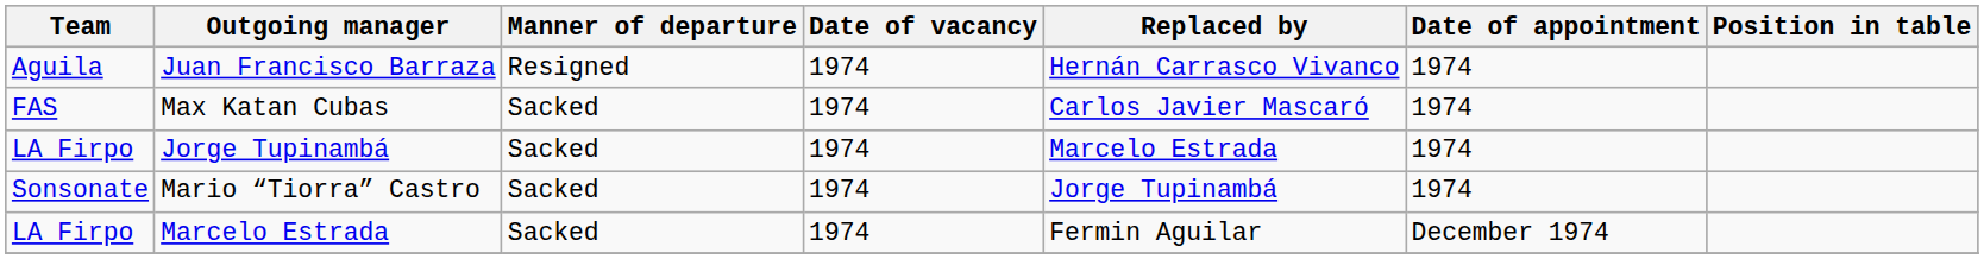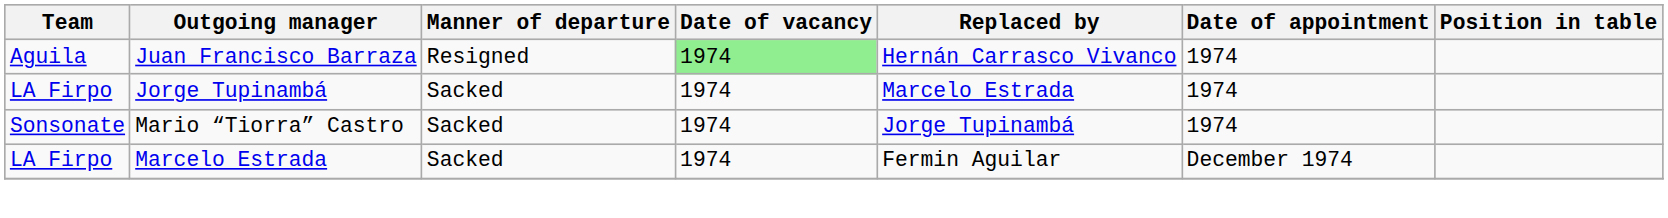Juan Francisco Barraza | Date of vacancy: no background -> lightgreen background
- row: FAS | Max Katan Cubas | Sacked | 1974 | Carlos Javier Mascaró | 1974
